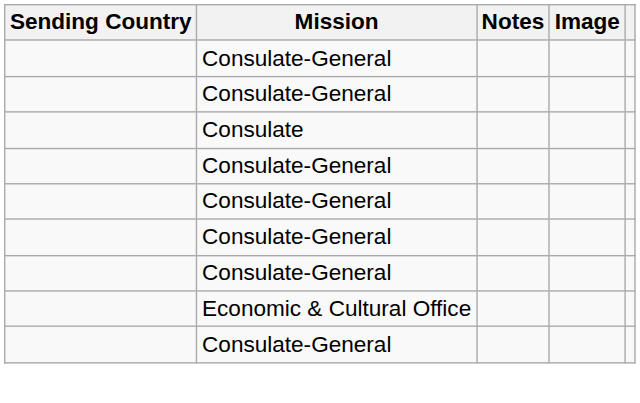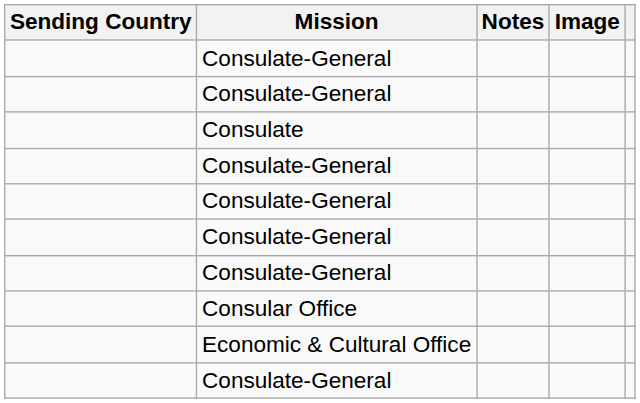+ row: Consular Office
